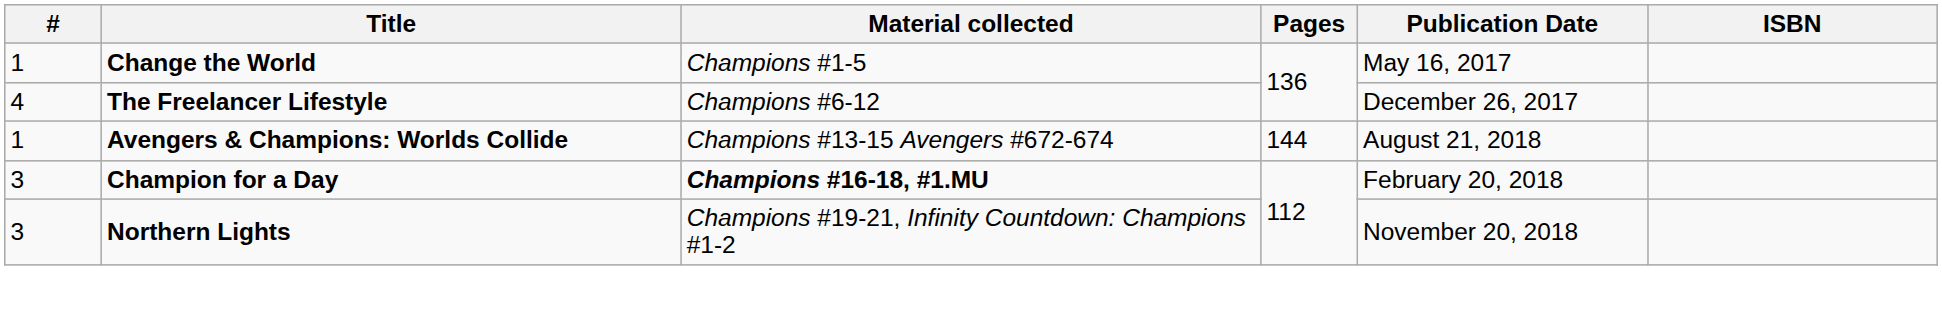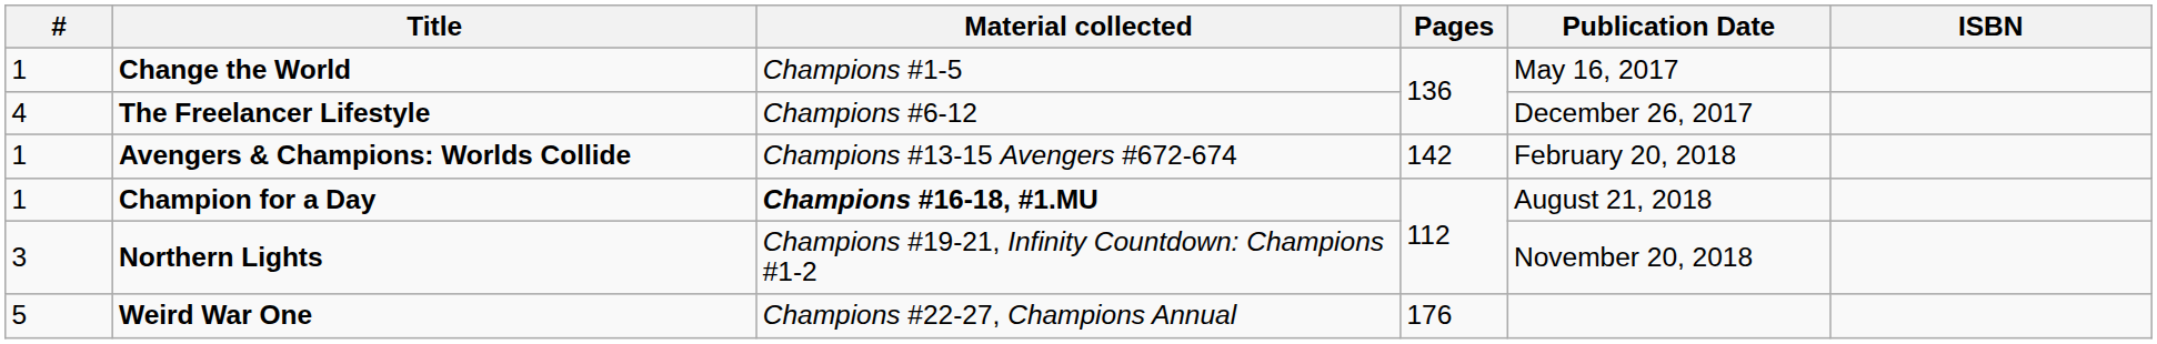Avengers & Champions: Worlds Collide | Pages: 144 -> 142
Avengers & Champions: Worlds Collide | Publication Date: August 21, 2018 -> February 20, 2018
Champion for a Day | #: 3 -> 1
Champion for a Day | Publication Date: February 20, 2018 -> August 21, 2018
+ row: 5 | Weird War One | Champions #22-27, Champions Annual | 176
